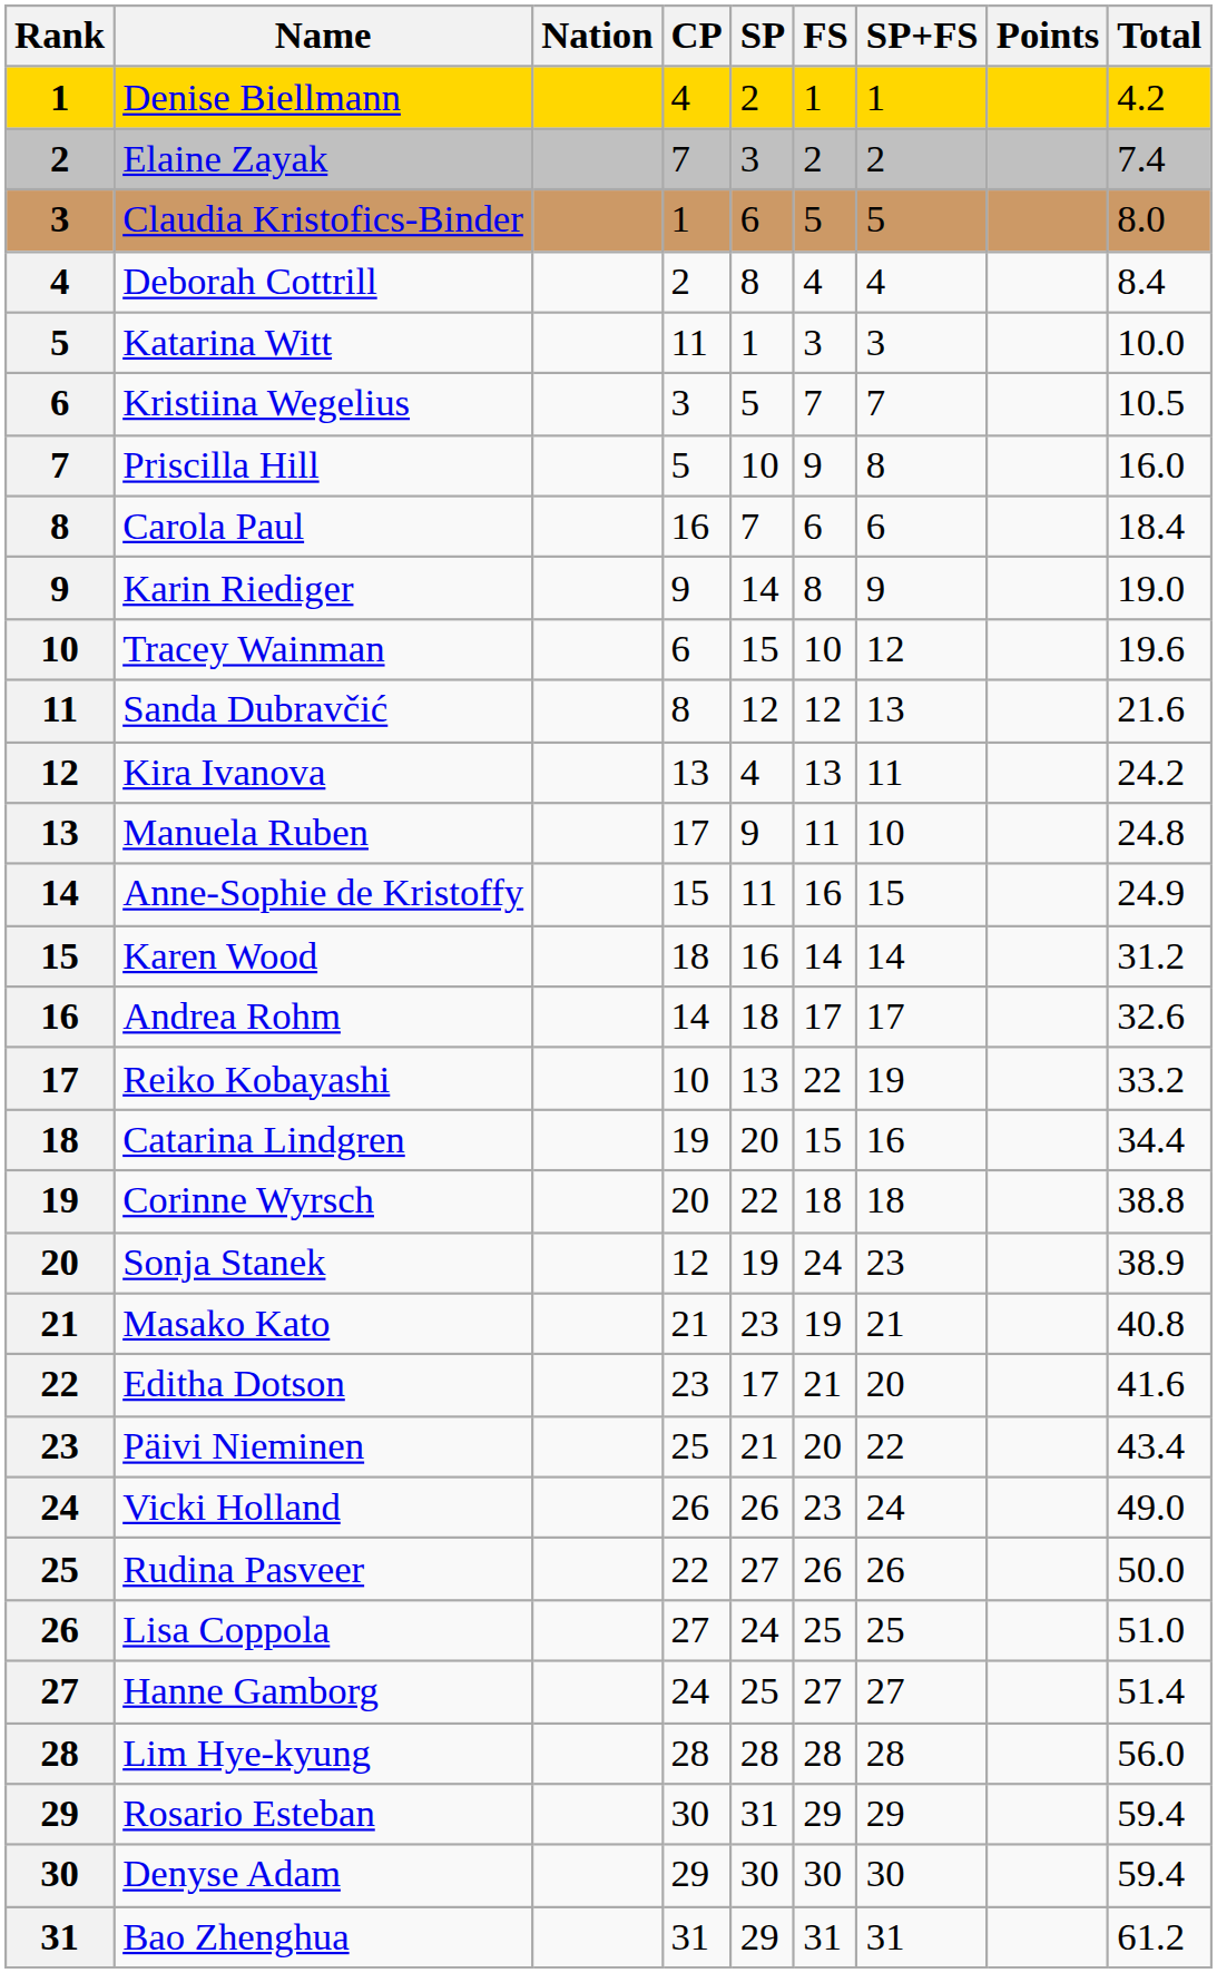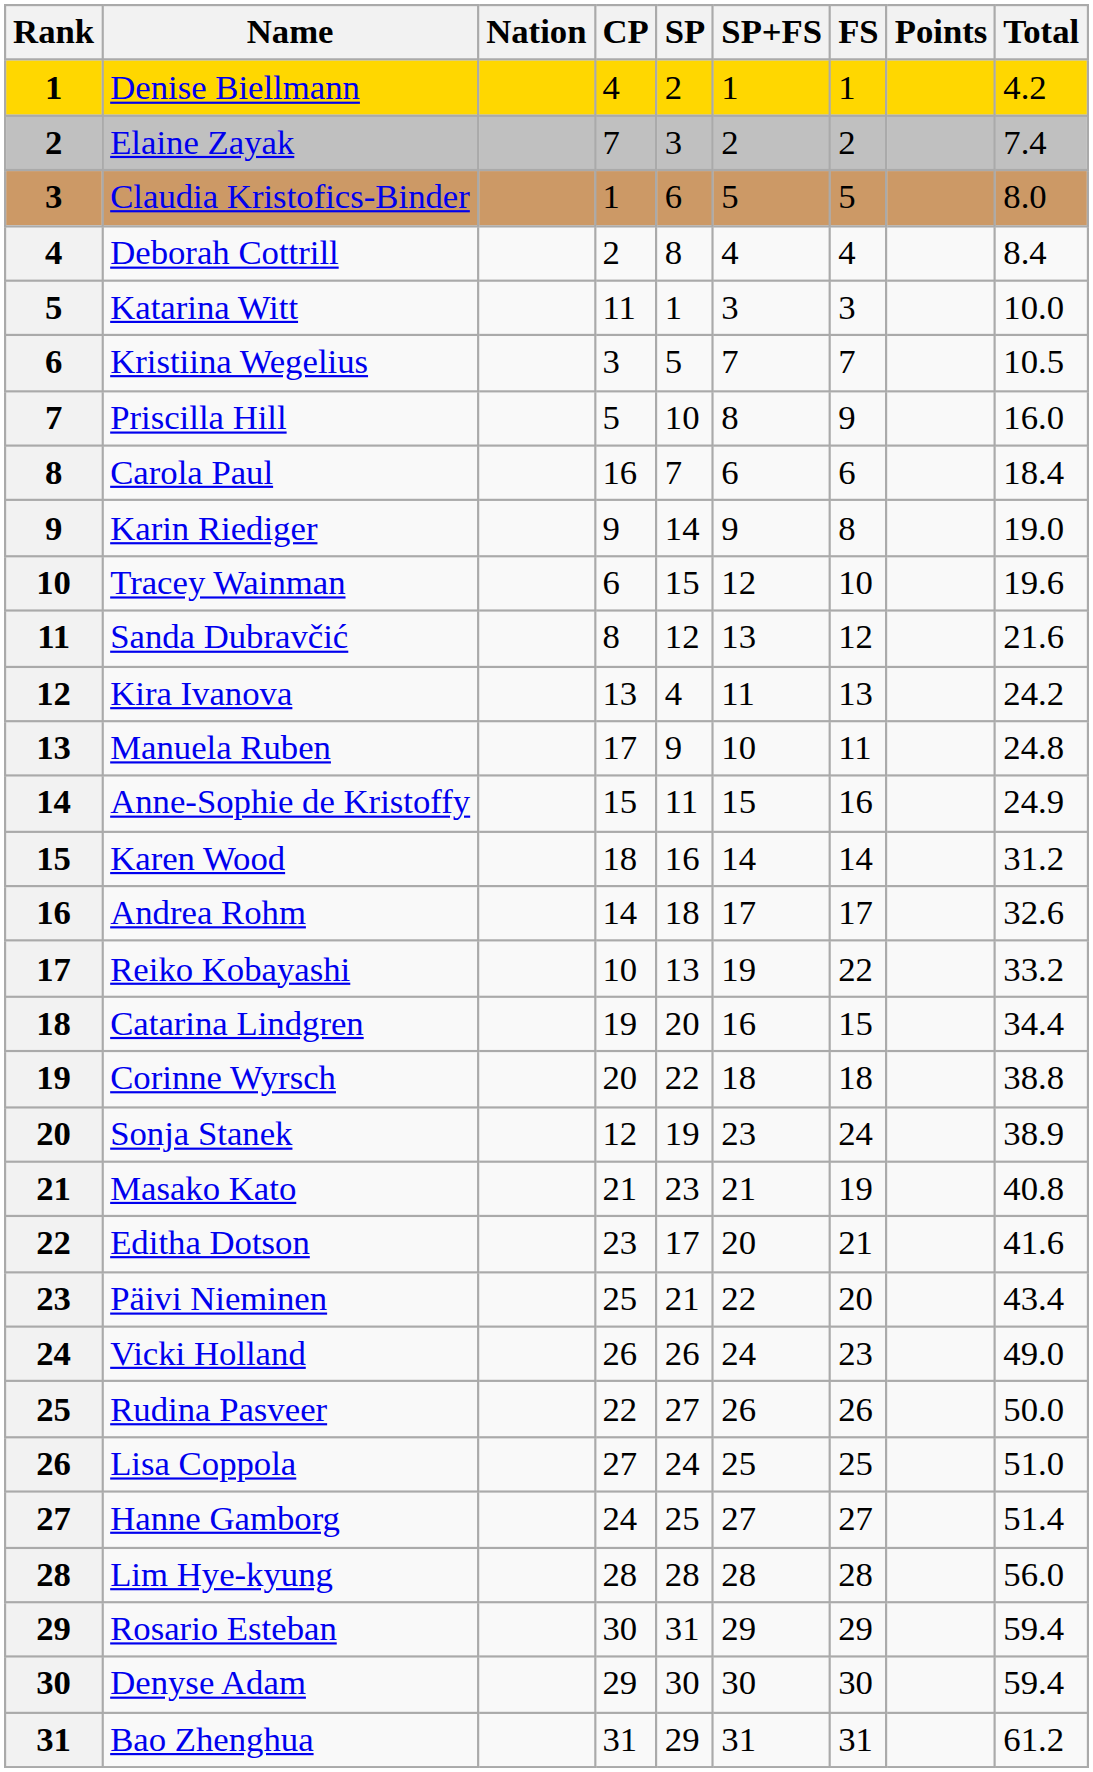columns swapped: FS <-> SP+FS
